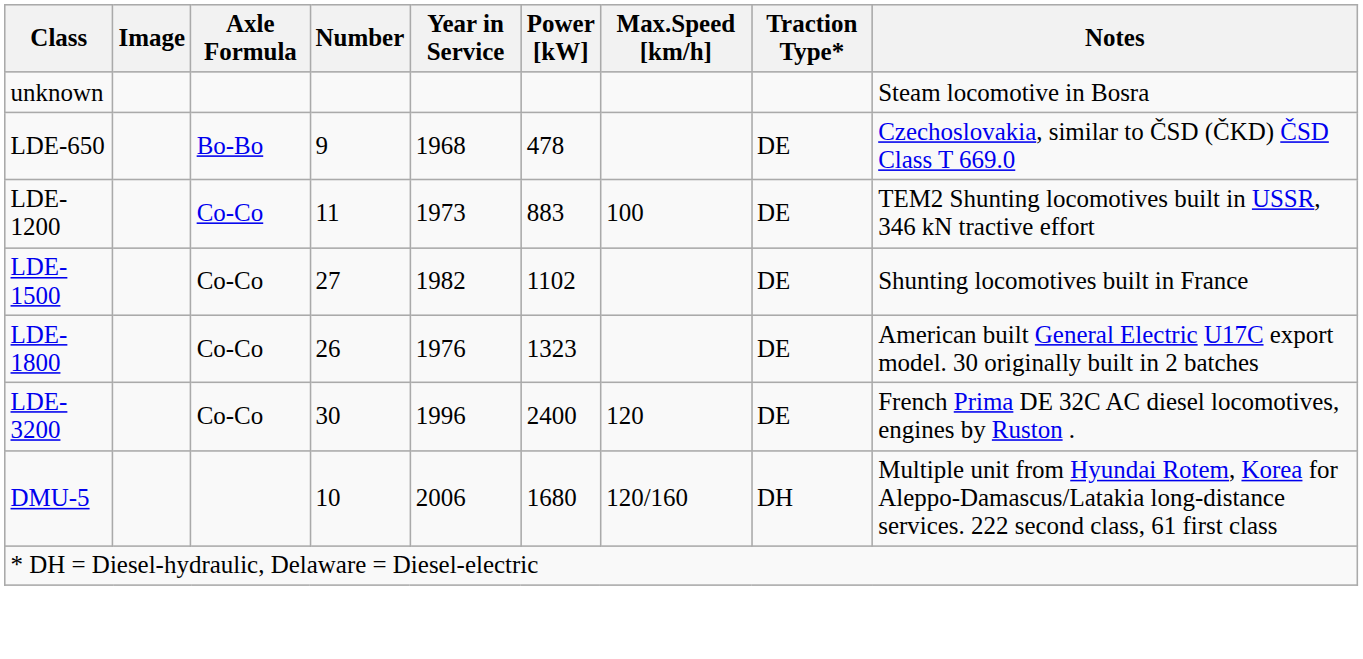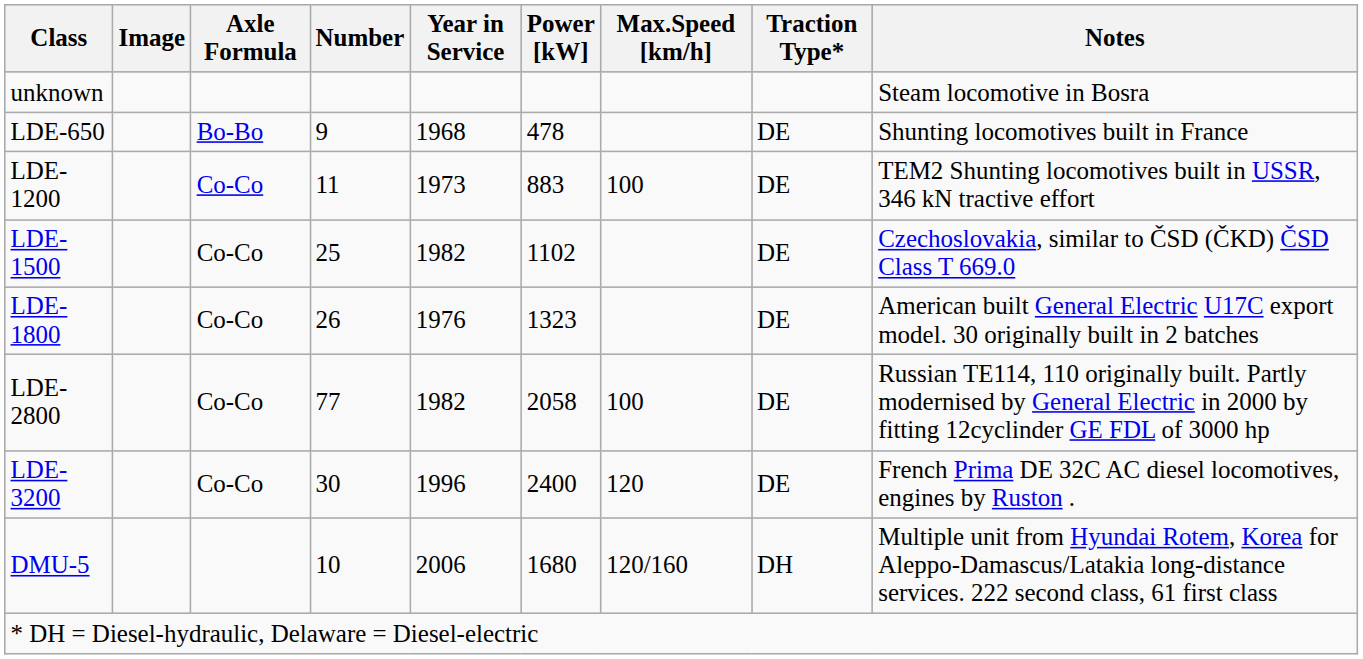LDE-650 | Notes: Czechoslovakia, similar to ČSD (ČKD) ČSD Class T 669.0 -> Shunting locomotives built in France
LDE-1500 | Number: 27 -> 25
LDE-1500 | Notes: Shunting locomotives built in France -> Czechoslovakia, similar to ČSD (ČKD) ČSD Class T 669.0
+ row: LDE-2800 | Co-Co | 77 | 1982 | 2058 | 100 | DE | Russian TE114, 110 originally built. Partly modernised by General Electric in 2000 by fitting 12cyclinder GE FDL of 3000 hp
